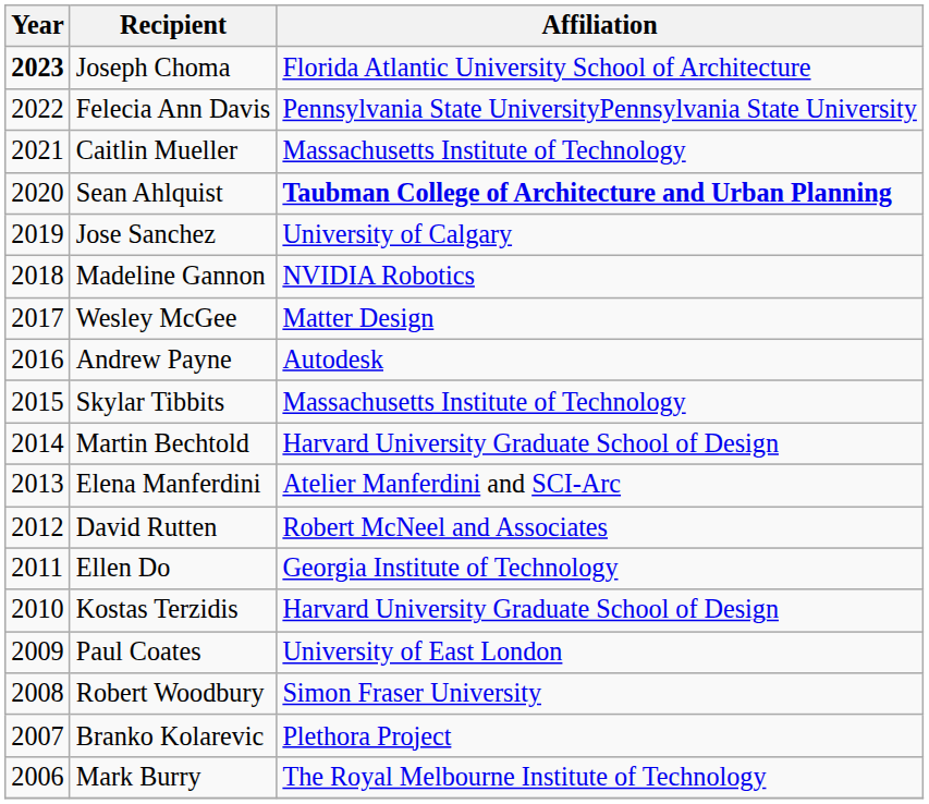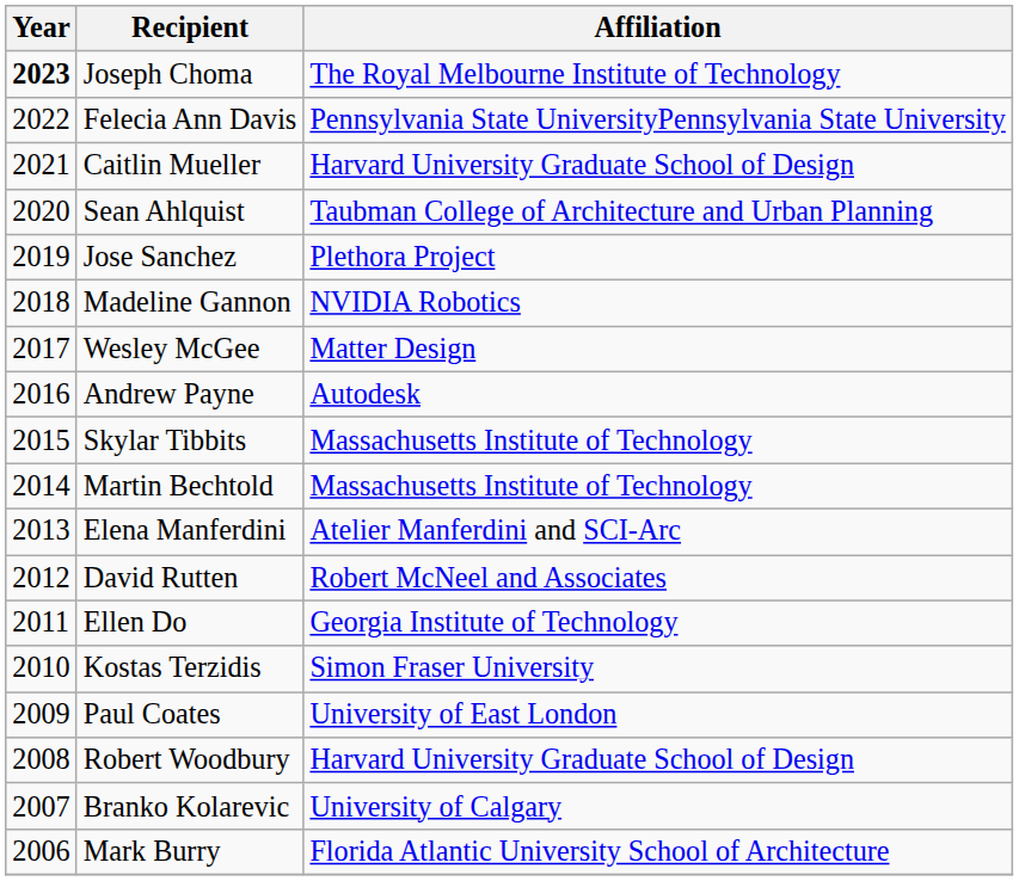Joseph Choma | Affiliation: Florida Atlantic University School of Architecture -> The Royal Melbourne Institute of Technology
Caitlin Mueller | Affiliation: Massachusetts Institute of Technology -> Harvard University Graduate School of Design
Sean Ahlquist | Affiliation: bold -> normal
Jose Sanchez | Affiliation: University of Calgary -> Plethora Project
Martin Bechtold | Affiliation: Harvard University Graduate School of Design -> Massachusetts Institute of Technology
Kostas Terzidis | Affiliation: Harvard University Graduate School of Design -> Simon Fraser University
Robert Woodbury | Affiliation: Simon Fraser University -> Harvard University Graduate School of Design
Branko Kolarevic | Affiliation: Plethora Project -> University of Calgary
Mark Burry | Affiliation: The Royal Melbourne Institute of Technology -> Florida Atlantic University School of Architecture
